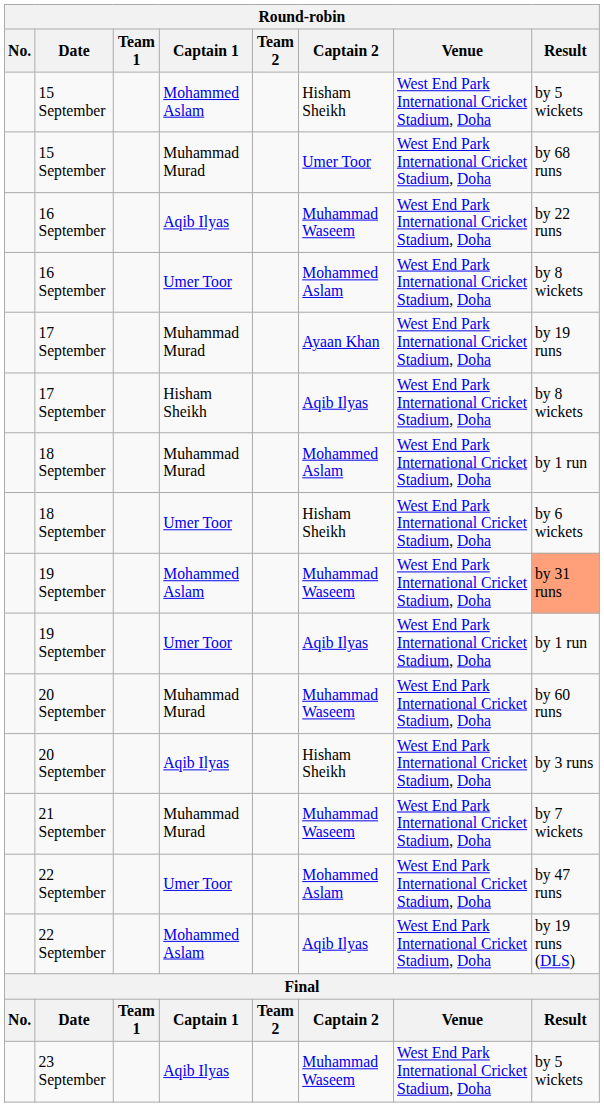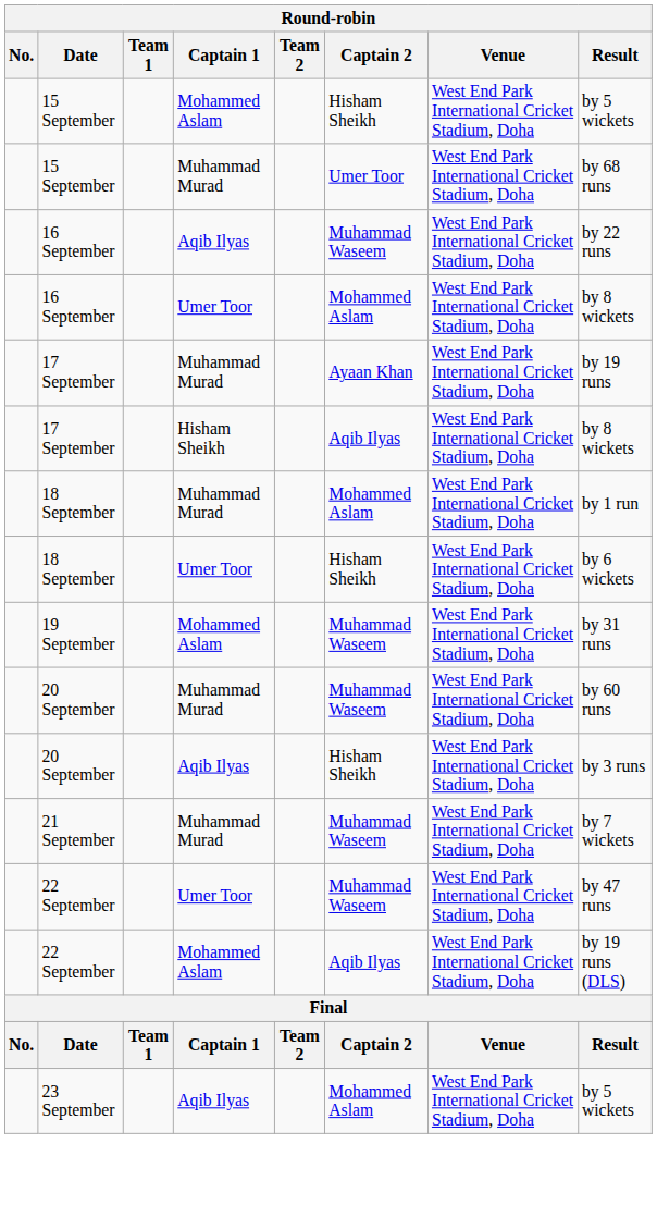19 September / Mohammed Aslam | Result: lightsalmon background -> no background
- row: 19 September | Umer Toor | Aqib Ilyas | West End Park International Cricket Stadium, Doha | by 1 run
22 September / Umer Toor | Captain 2: Mohammed Aslam -> Muhammad Waseem
23 September | Captain 2: Muhammad Waseem -> Mohammed Aslam
